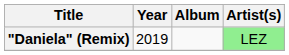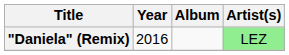"Daniela" (Remix) | Year: 2019 -> 2016
